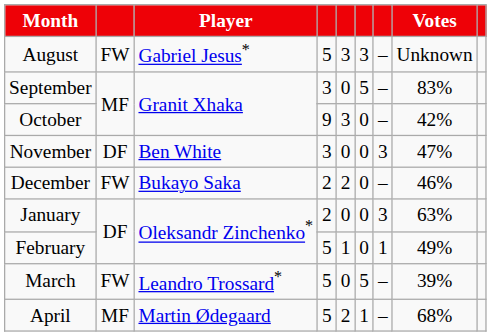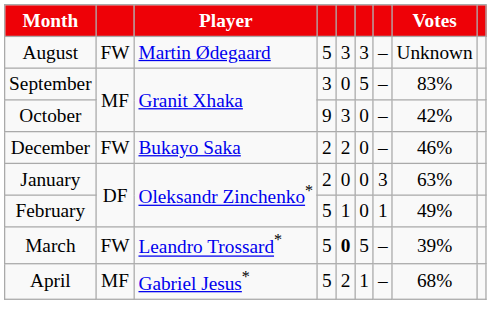August | Player: Gabriel Jesus* -> Martin Ødegaard
- row: November | DF | Ben White | 3 | 0 | 0 | 3 | 47%
March | column 5: normal -> bold
April | Player: Martin Ødegaard -> Gabriel Jesus*
